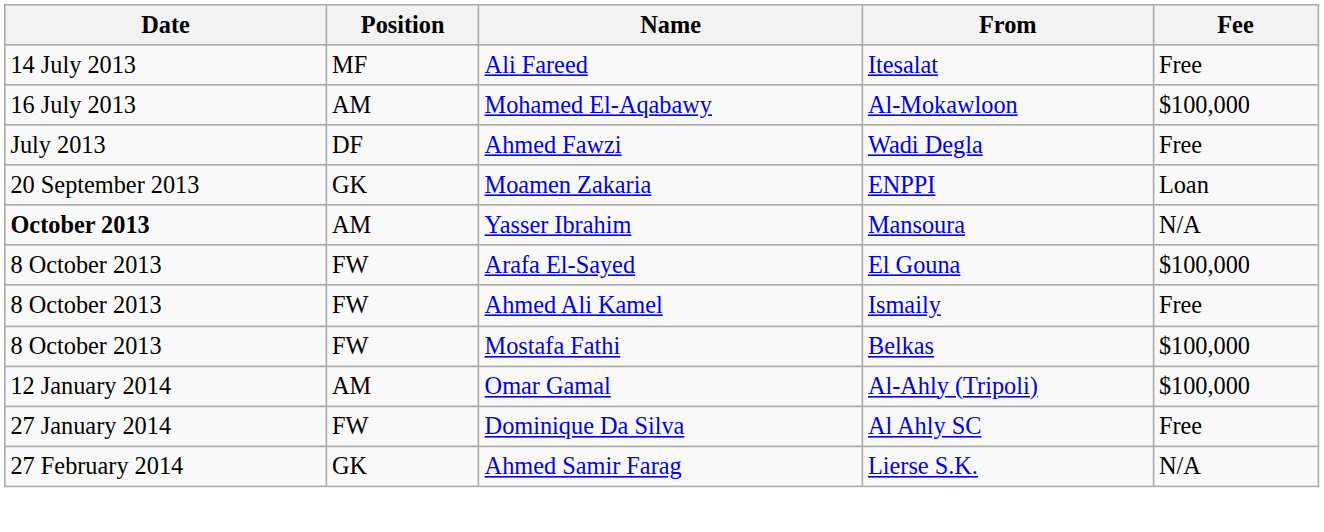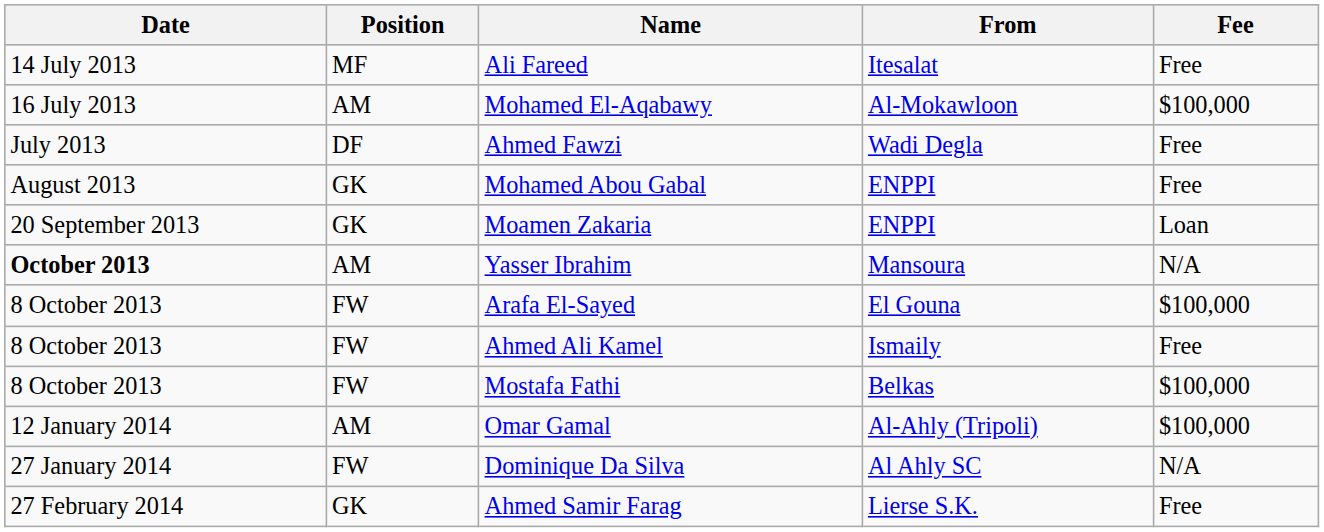+ row: August 2013 | GK | Mohamed Abou Gabal | ENPPI | Free
Dominique Da Silva | Fee: Free -> N/A
Ahmed Samir Farag | Fee: N/A -> Free
